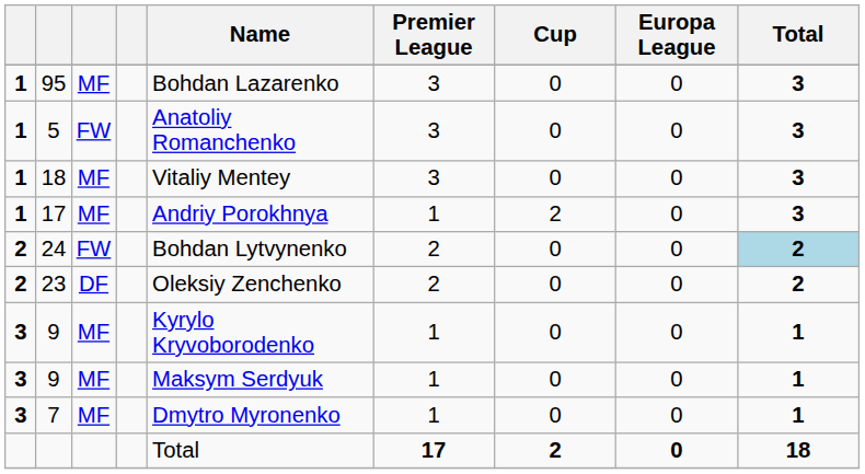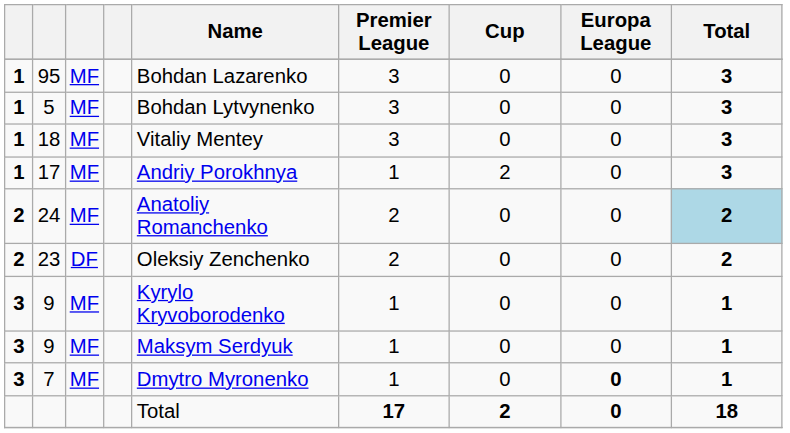5 | column 3: FW -> MF
5 | Name: Anatoliy Romanchenko -> Bohdan Lytvynenko
24 | column 3: FW -> MF
24 | Name: Bohdan Lytvynenko -> Anatoliy Romanchenko
7 | Europa League: normal -> bold
